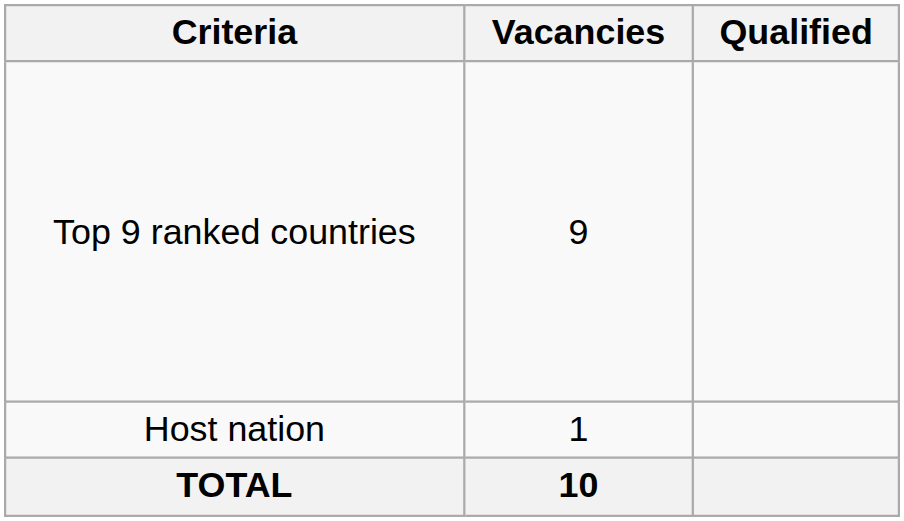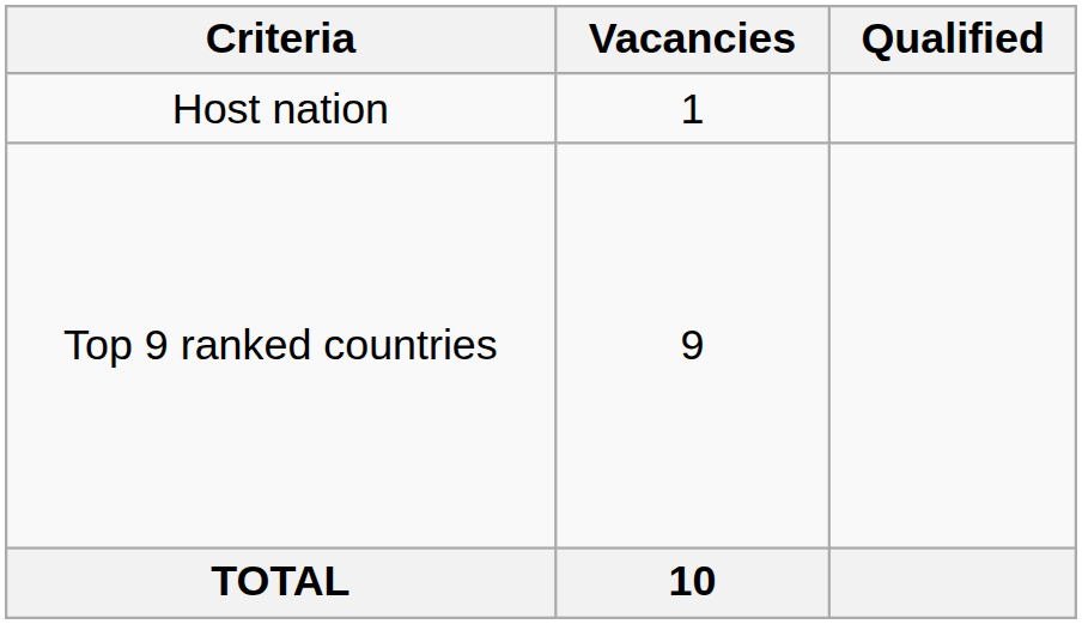rows swapped: Host nation <-> Top 9 ranked countries
